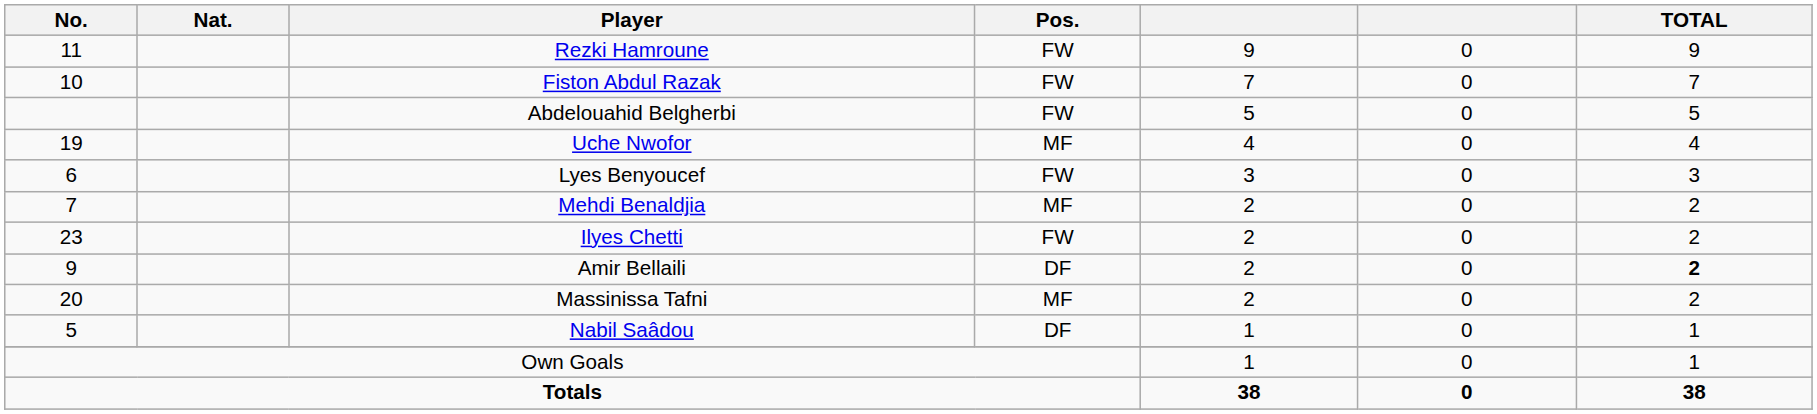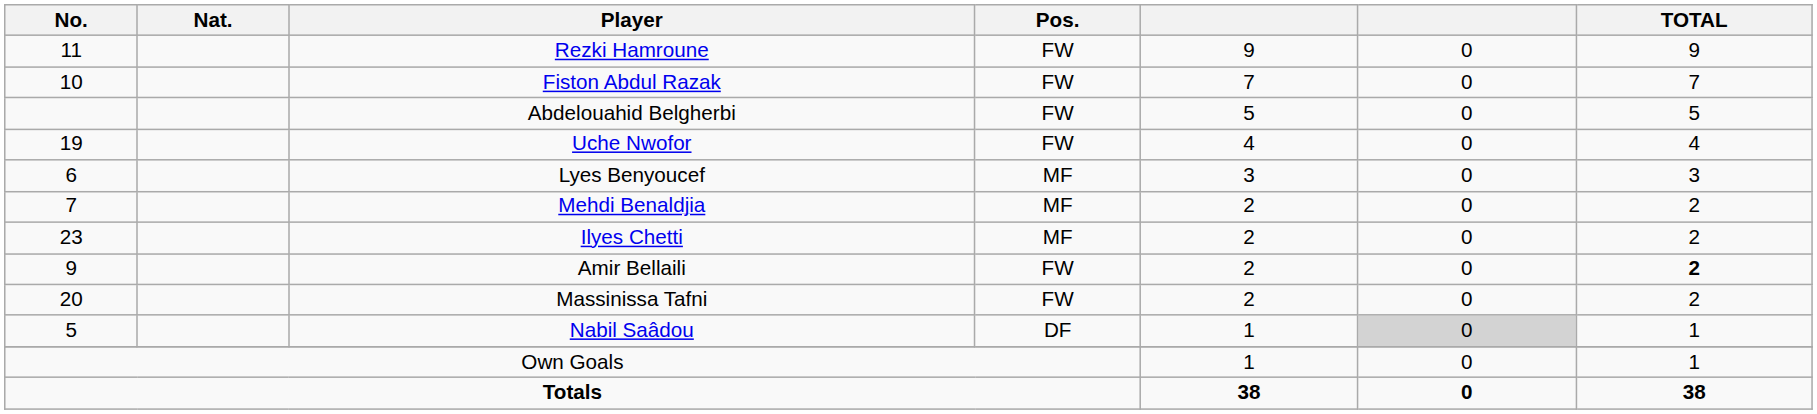Uche Nwofor | Pos.: MF -> FW
Lyes Benyoucef | Pos.: FW -> MF
Ilyes Chetti | Pos.: FW -> MF
Amir Bellaili | Pos.: DF -> FW
Massinissa Tafni | Pos.: MF -> FW
Nabil Saâdou | column 6: no background -> lightgrey background
